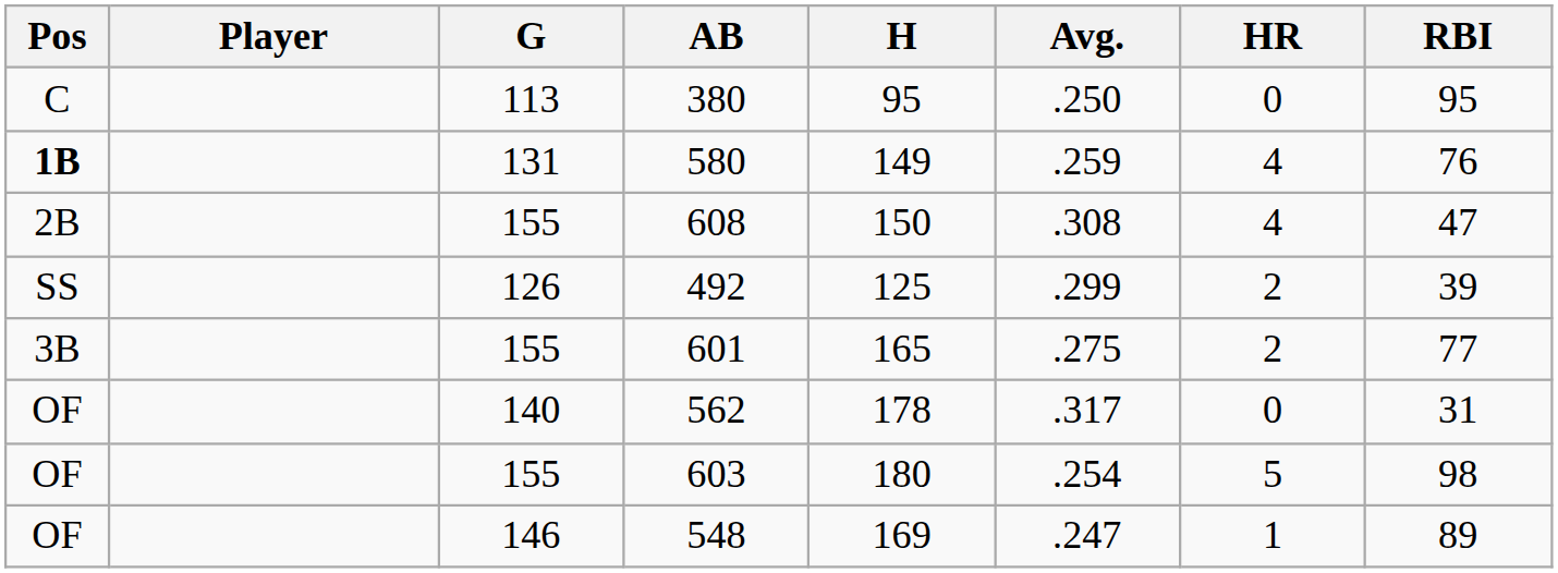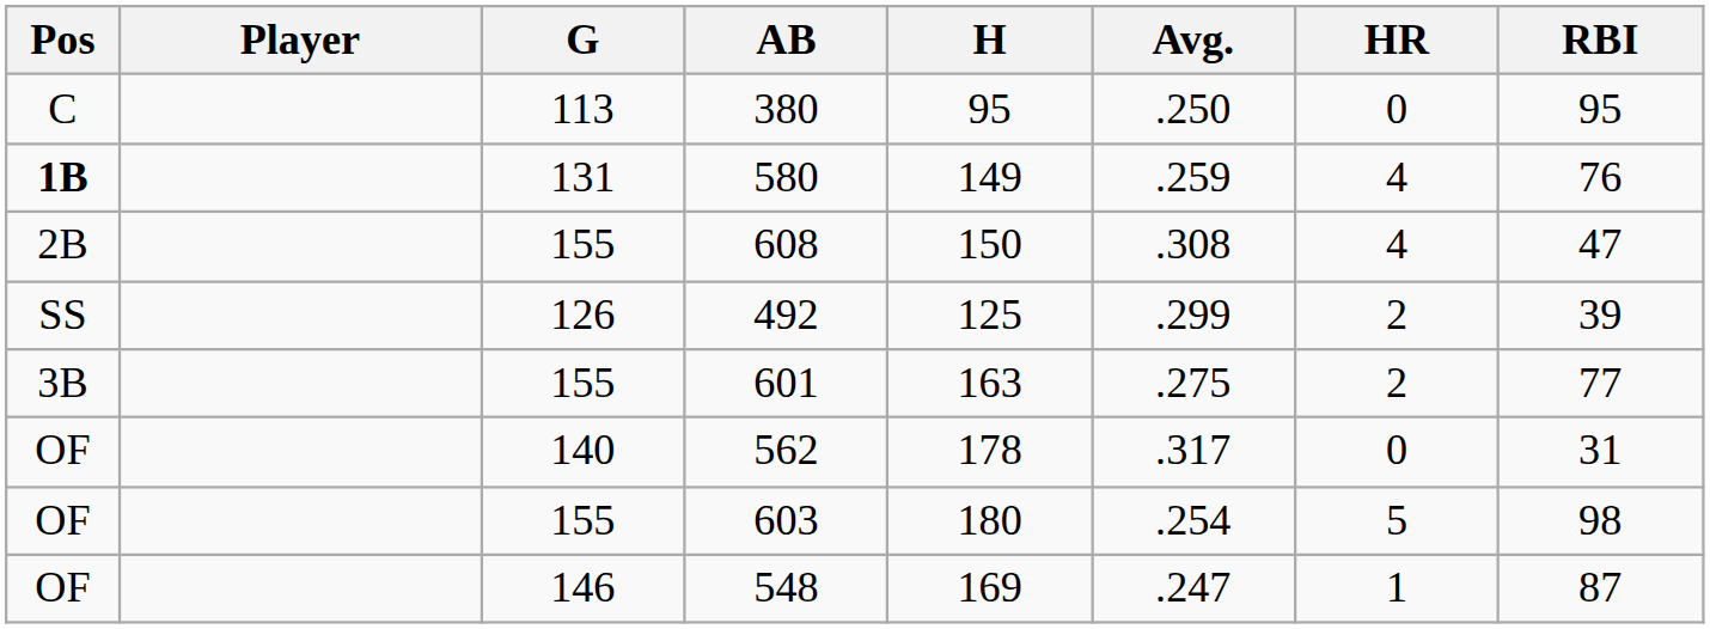601 | H: 165 -> 163
548 | RBI: 89 -> 87
